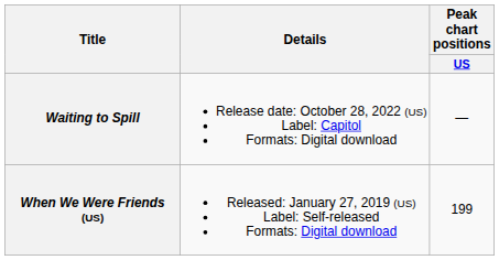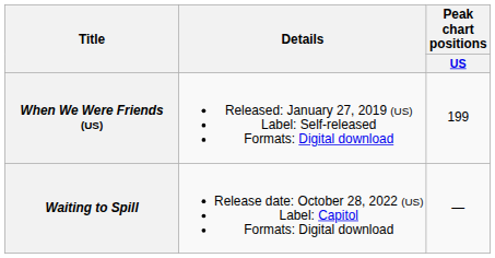rows swapped: When We Were Friends (US) <-> Waiting to Spill
